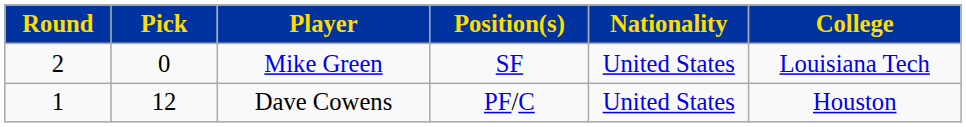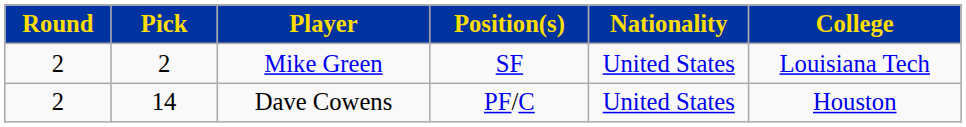Mike Green | Pick: 0 -> 2
Dave Cowens | Round: 1 -> 2
Dave Cowens | Pick: 12 -> 14
